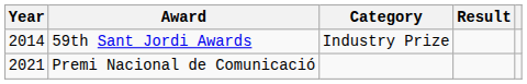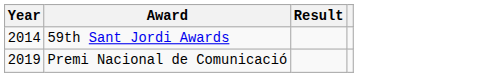- column: Category | Industry Prize
Premi Nacional de Comunicació | Year: 2021 -> 2019
